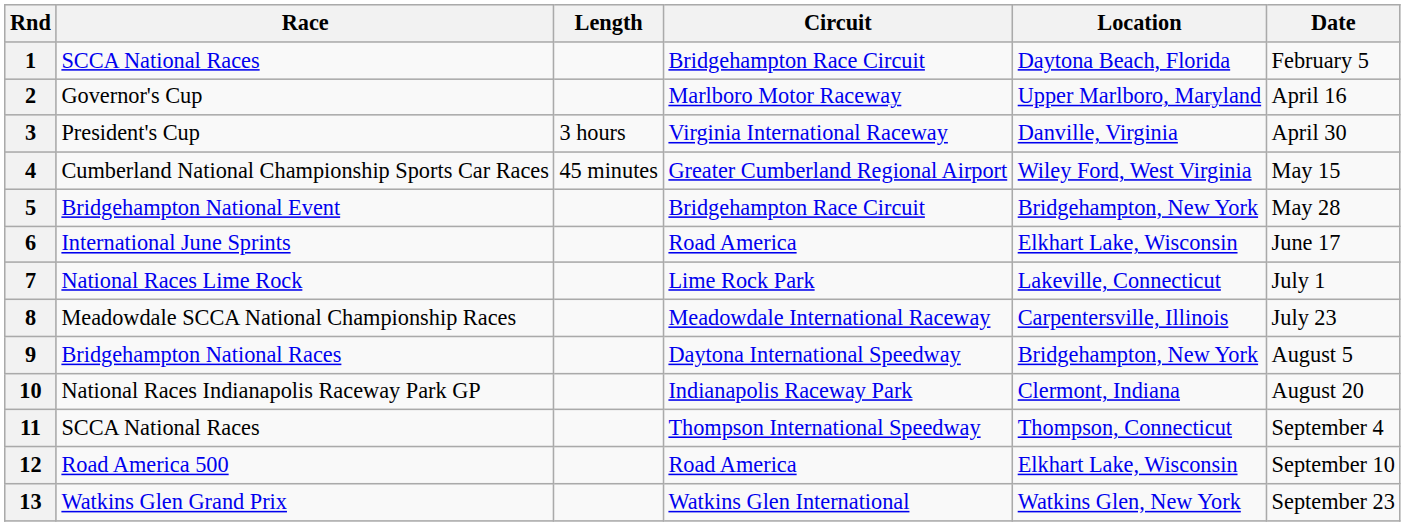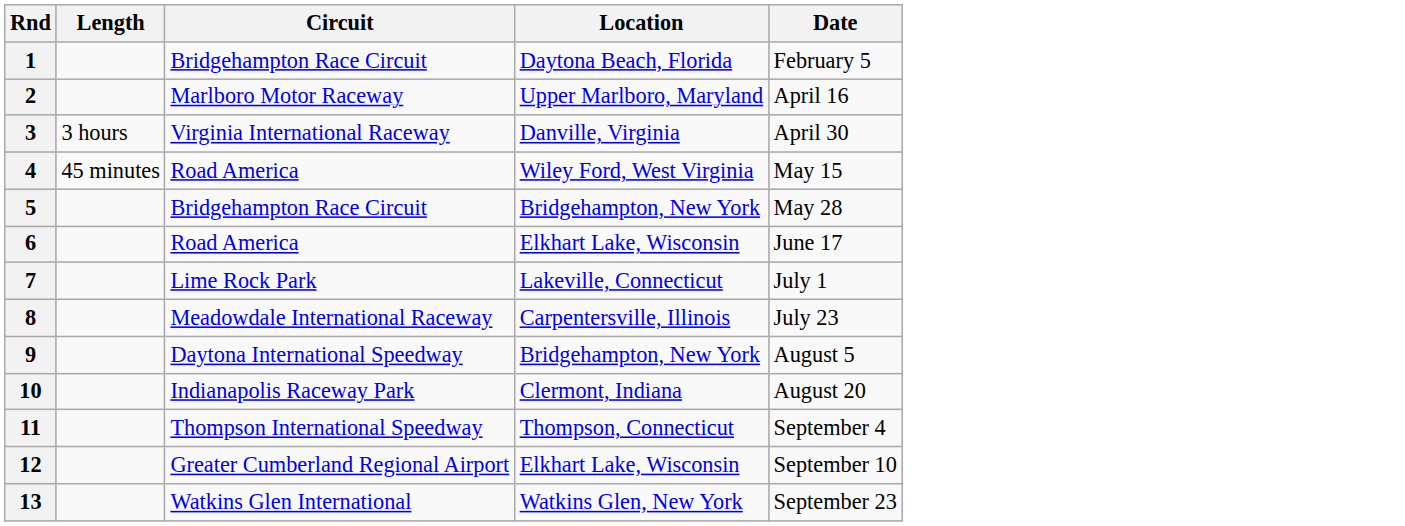- column: Race | SCCA National Races | Governor's Cup | President's Cup | Cumberland National Championship Sports Car Races | Bridgehampton National Event | International June Sprints | National Races Lime Rock | Meadowdale SCCA National Championship Races | Bridgehampton National Races | National Races Indianapolis Raceway Park GP | SCCA National Races | Road America 500 | Watkins Glen Grand Prix
4 | Circuit: Greater Cumberland Regional Airport -> Road America
12 | Circuit: Road America -> Greater Cumberland Regional Airport
